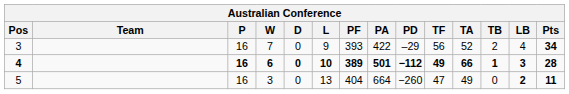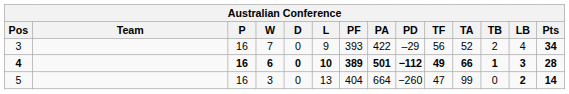5 | TA: 49 -> 99
5 | Pts: 11 -> 14
